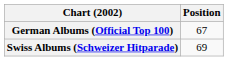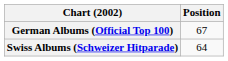Swiss Albums (Schweizer Hitparade) | Position: 69 -> 64
